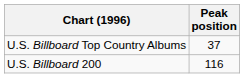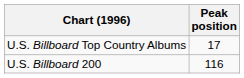U.S. Billboard Top Country Albums | Peak position: 37 -> 17
